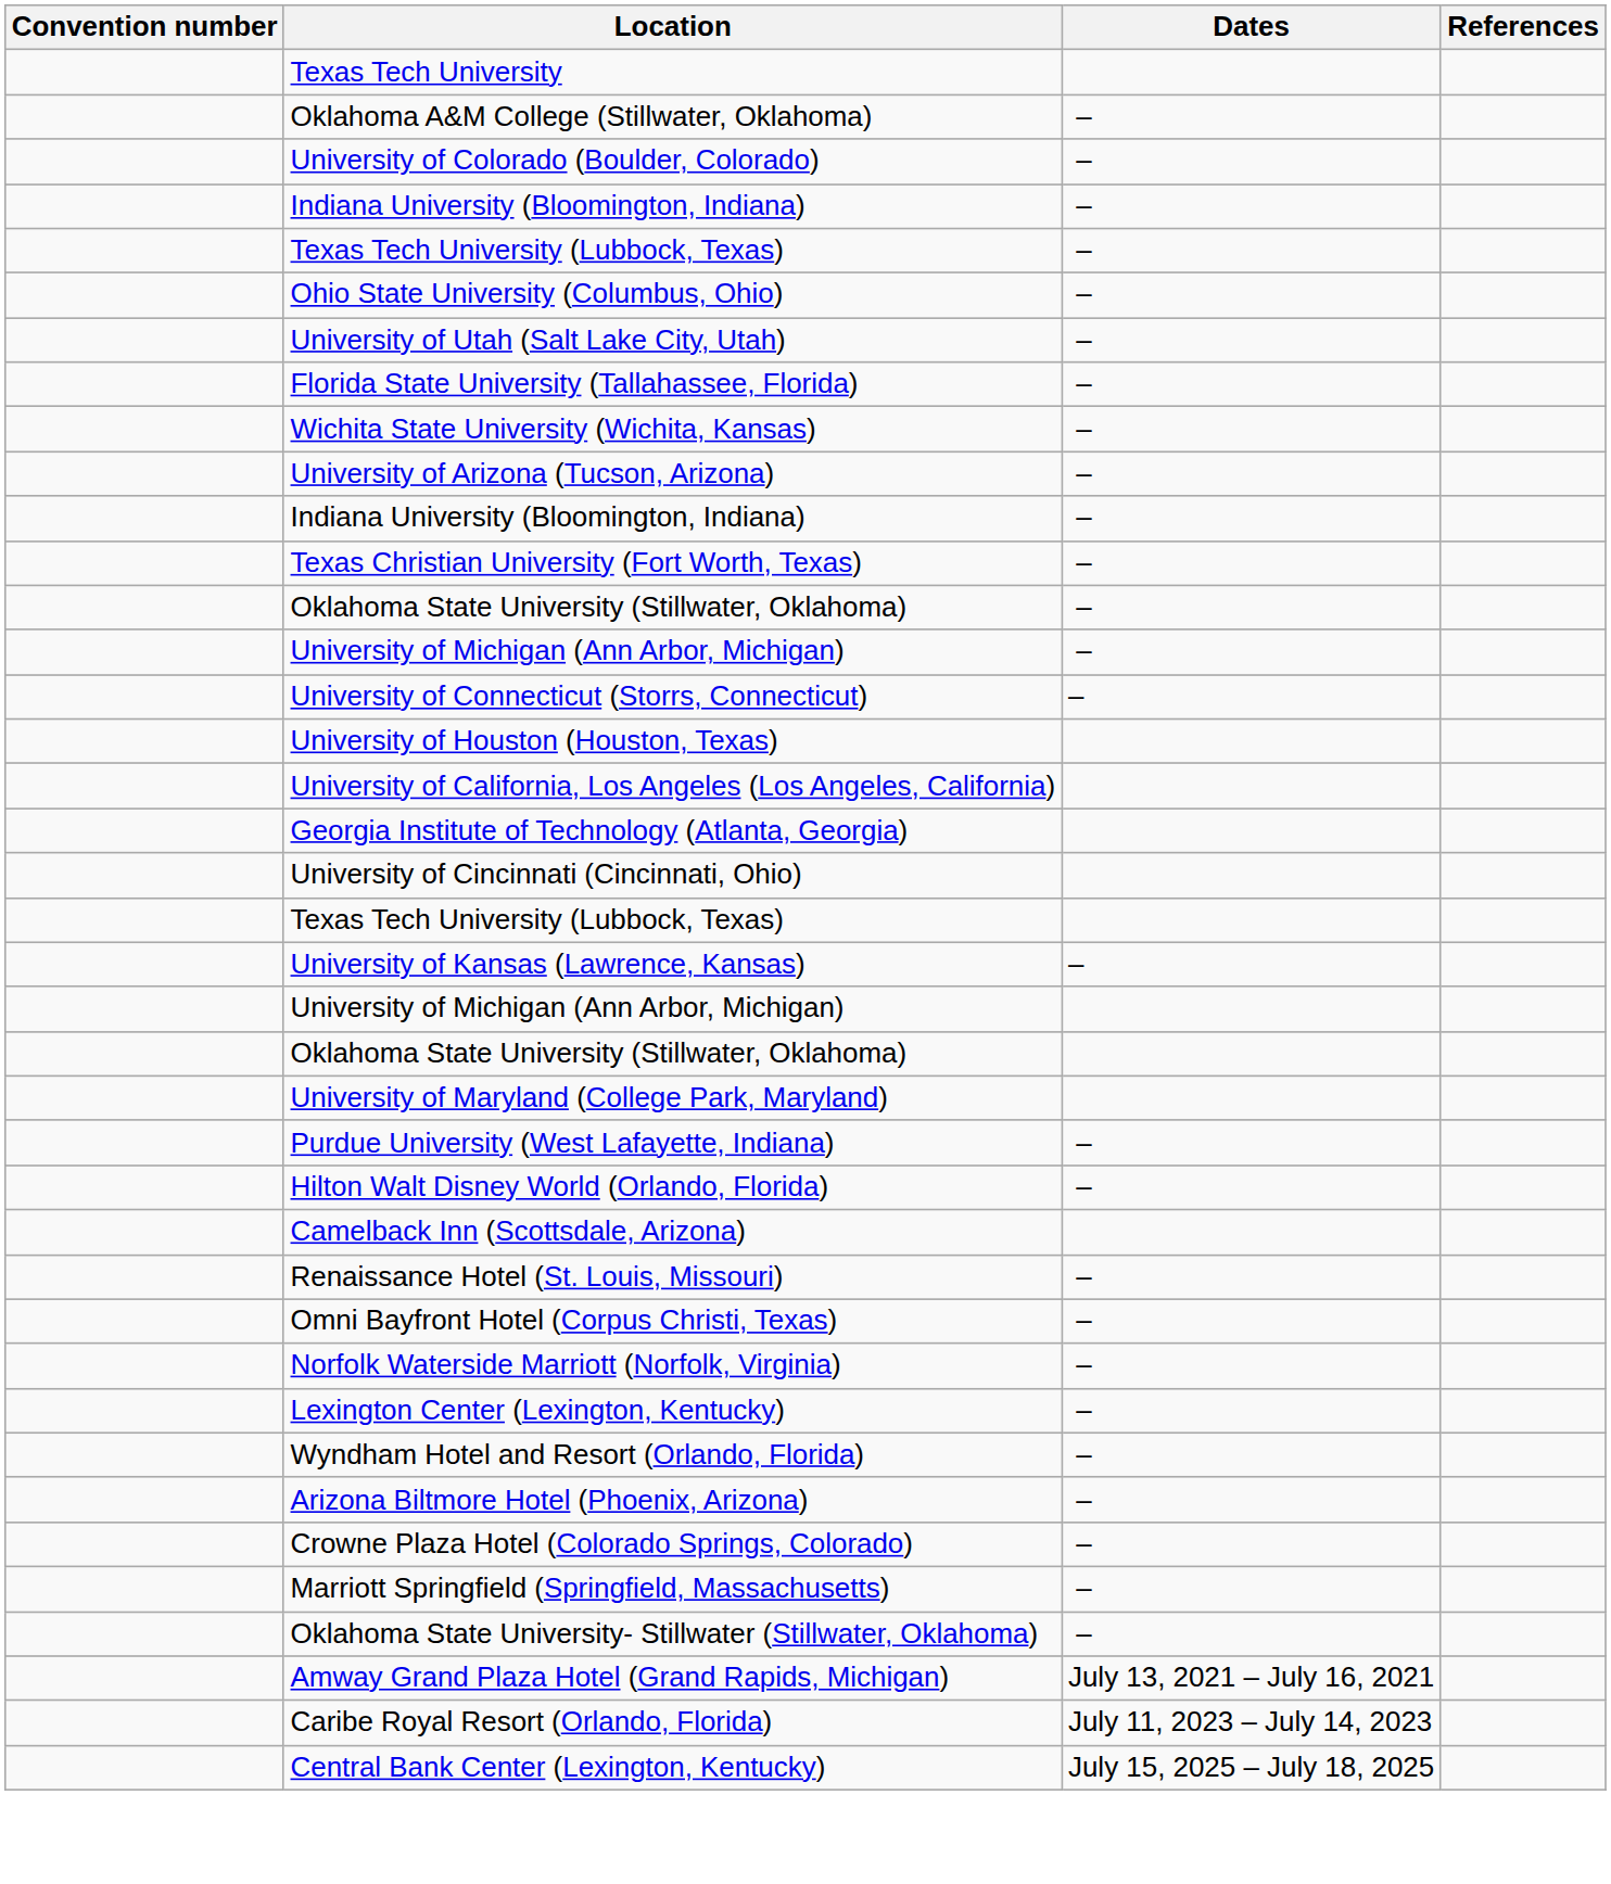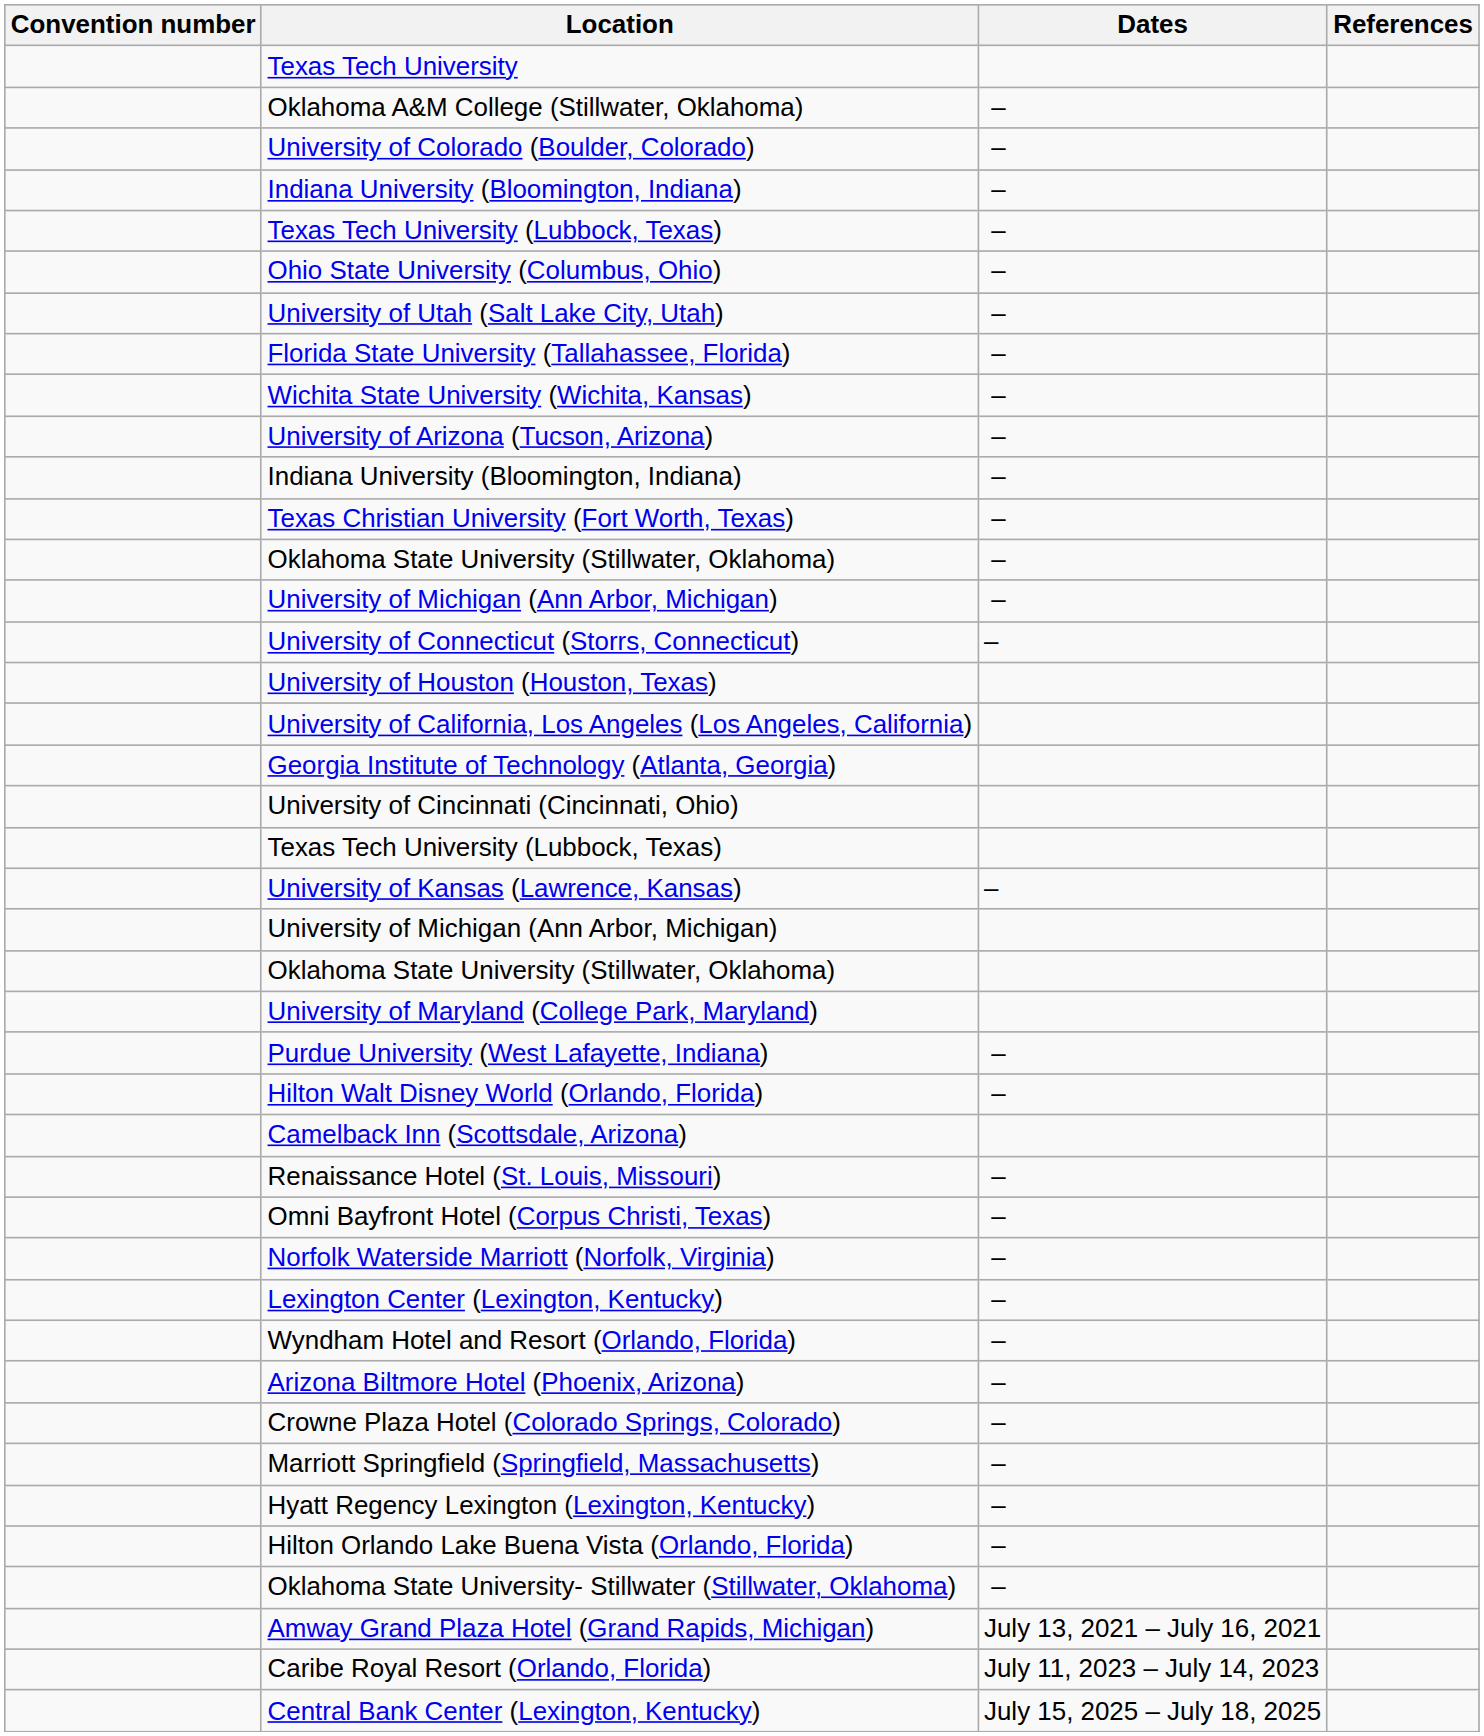+ row: Hyatt Regency Lexington (Lexington, Kentucky) | –
+ row: Hilton Orlando Lake Buena Vista (Orlando, Florida) | –
